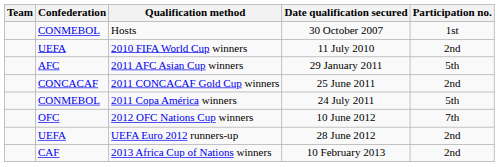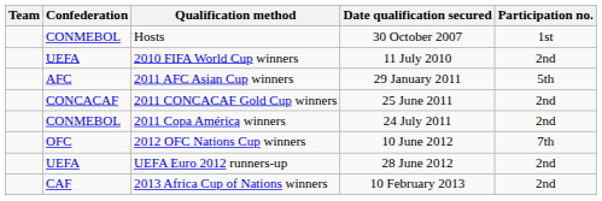2011 Copa América winners | Participation no.: 5th -> 2nd
